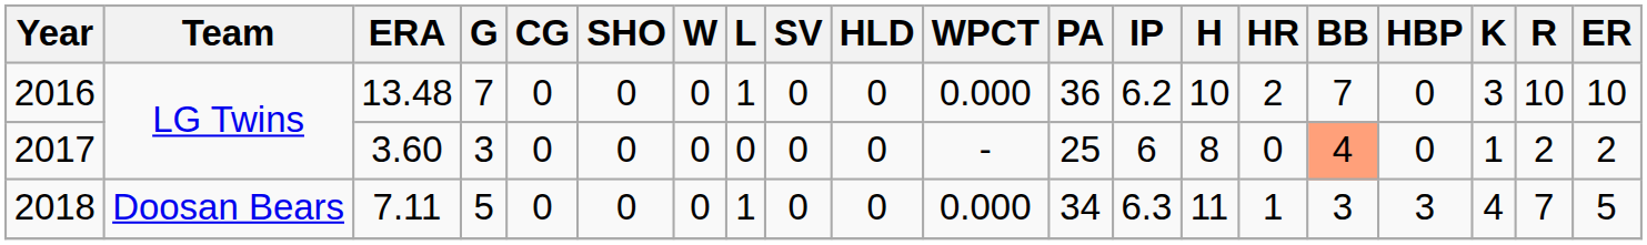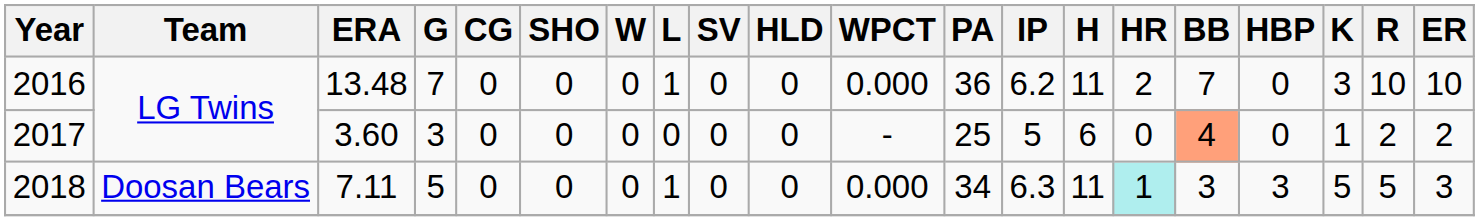2016 | H: 10 -> 11
2017 | IP: 6 -> 5
2017 | H: 8 -> 6
2018 | HR: no background -> paleturquoise background
2018 | K: 4 -> 5
2018 | R: 7 -> 5
2018 | ER: 5 -> 3
